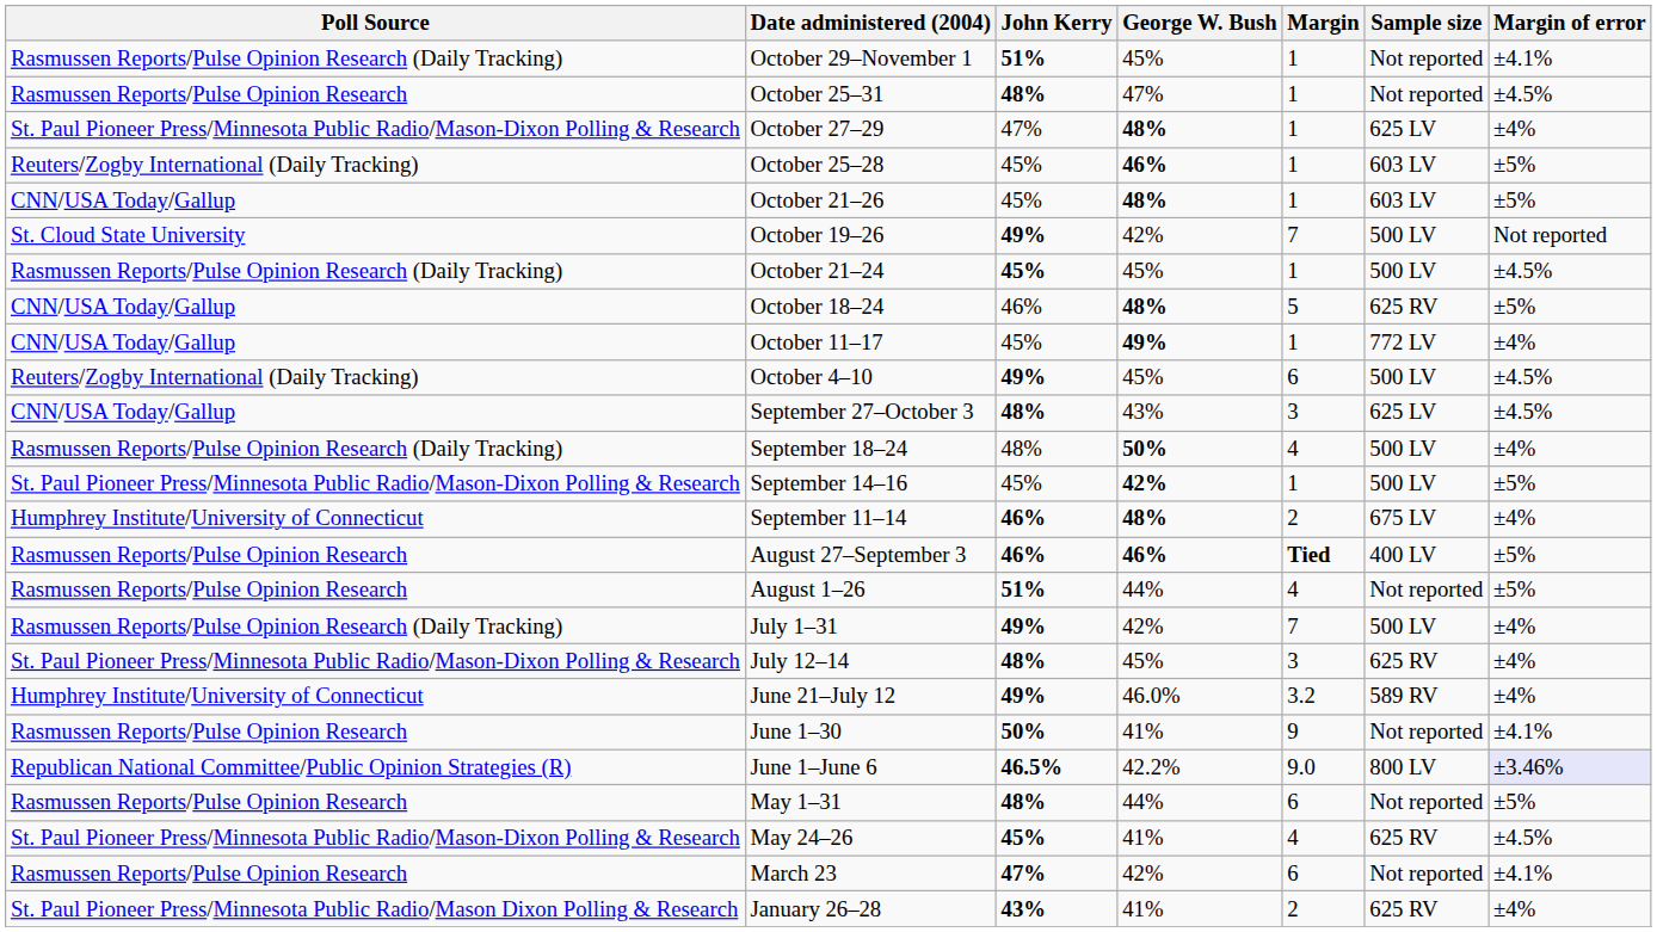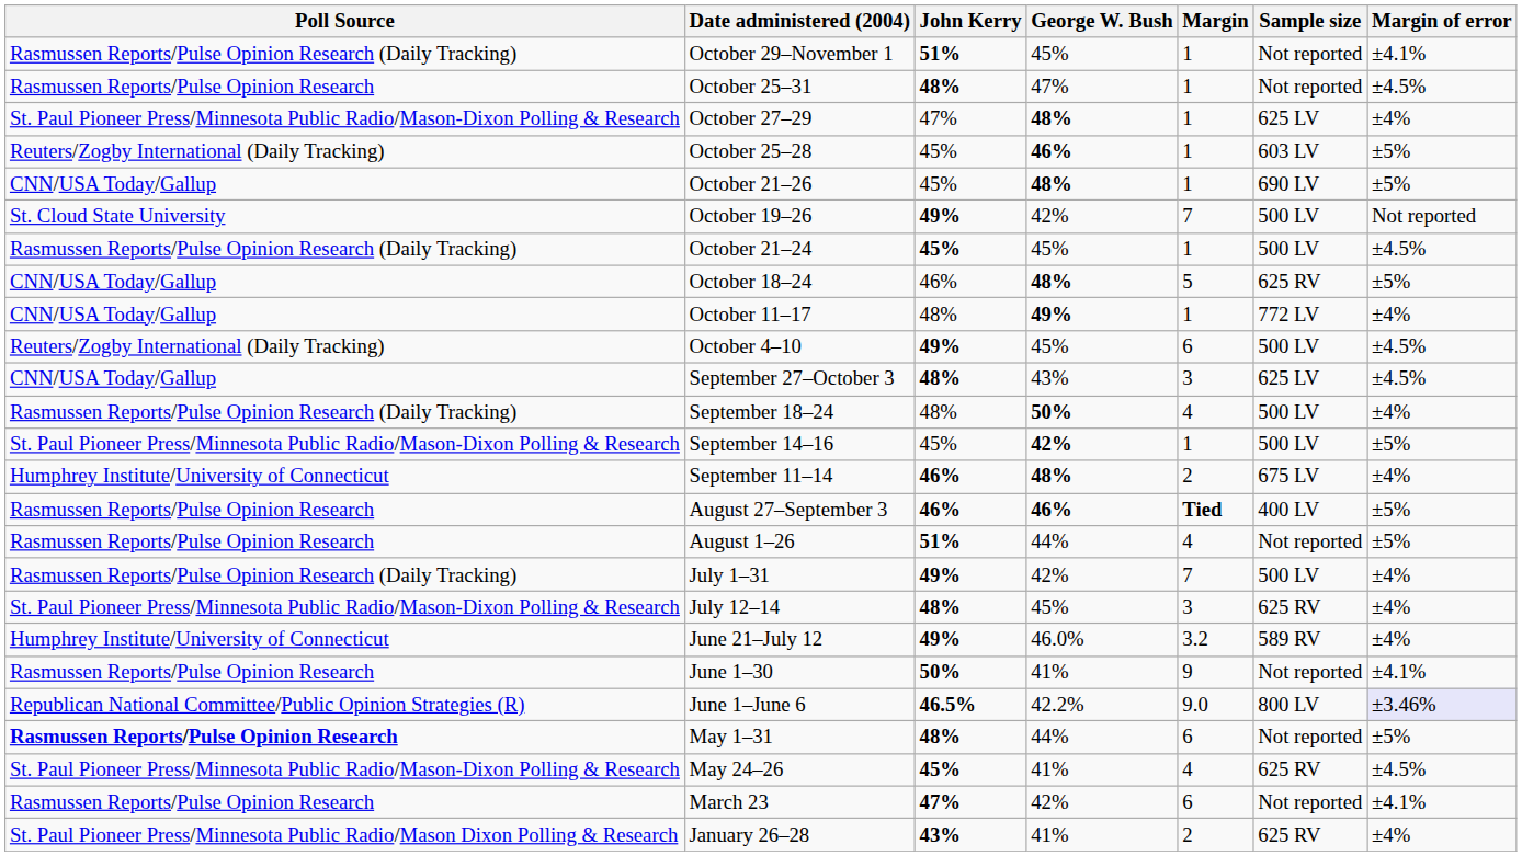October 21–26 | Sample size: 603 LV -> 690 LV
October 11–17 | John Kerry: 45% -> 48%
May 1–31 | Poll Source: normal -> bold
